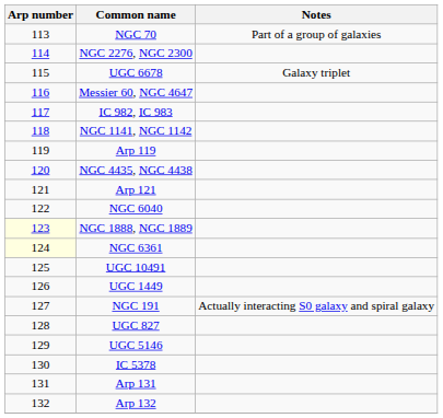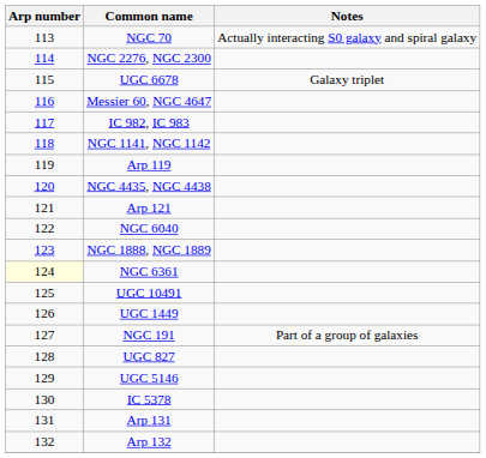NGC 70 | Notes: Part of a group of galaxies -> Actually interacting S0 galaxy and spiral galaxy
NGC 1888, NGC 1889 | Arp number: lightyellow background -> no background
NGC 191 | Notes: Actually interacting S0 galaxy and spiral galaxy -> Part of a group of galaxies
